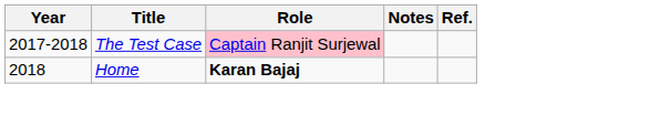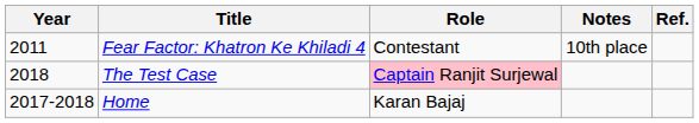+ row: 2011 | Fear Factor: Khatron Ke Khiladi 4 | Contestant | 10th place
The Test Case | Year: 2017-2018 -> 2018
Home | Year: 2018 -> 2017-2018
Home | Role: bold -> normal
